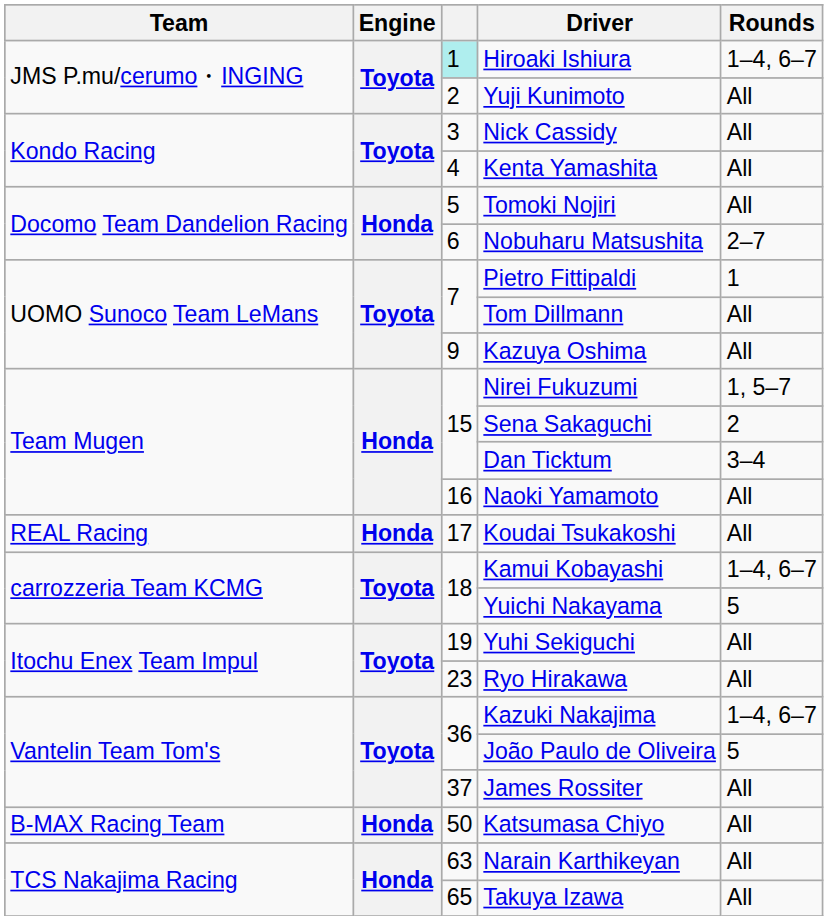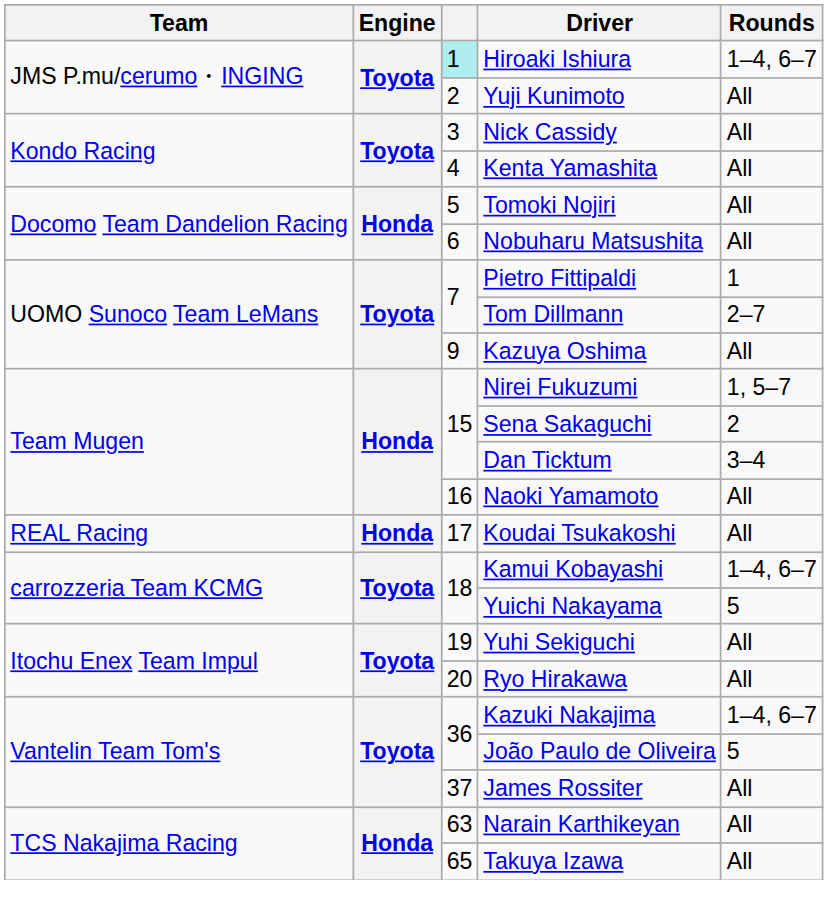Nobuharu Matsushita | Rounds: 2–7 -> All
Tom Dillmann | Rounds: All -> 2–7
Ryo Hirakawa | column 3: 23 -> 20
- row: B-MAX Racing Team | Honda | 50 | Katsumasa Chiyo | All
